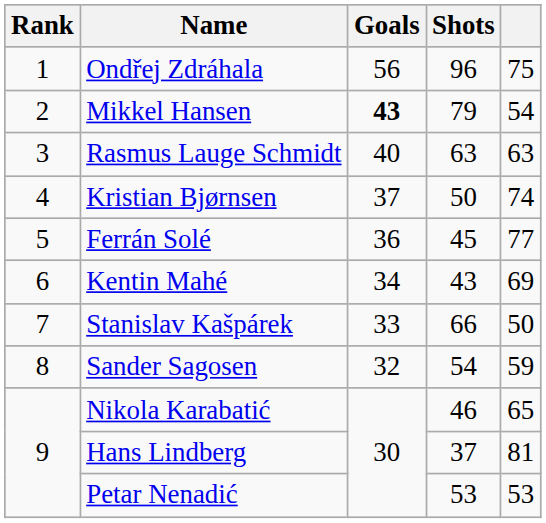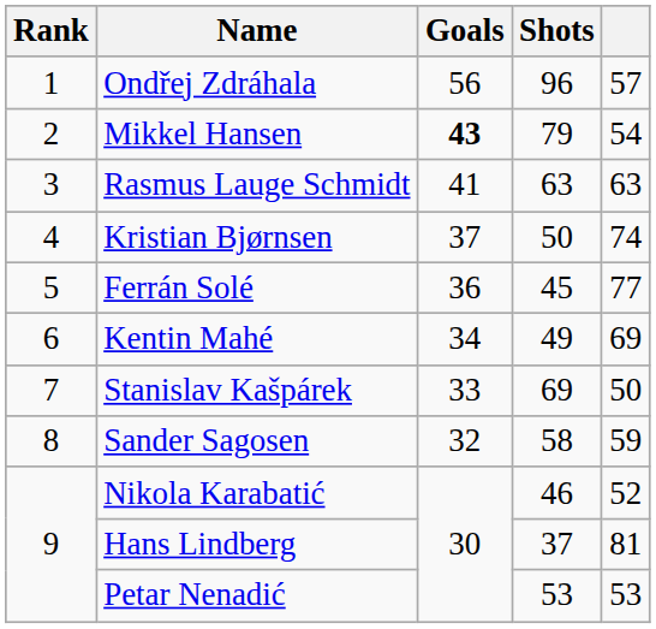Ondřej Zdráhala | column 5: 75 -> 57
Rasmus Lauge Schmidt | Goals: 40 -> 41
Kentin Mahé | Shots: 43 -> 49
Stanislav Kašpárek | Shots: 66 -> 69
Sander Sagosen | Shots: 54 -> 58
Nikola Karabatić | column 5: 65 -> 52
